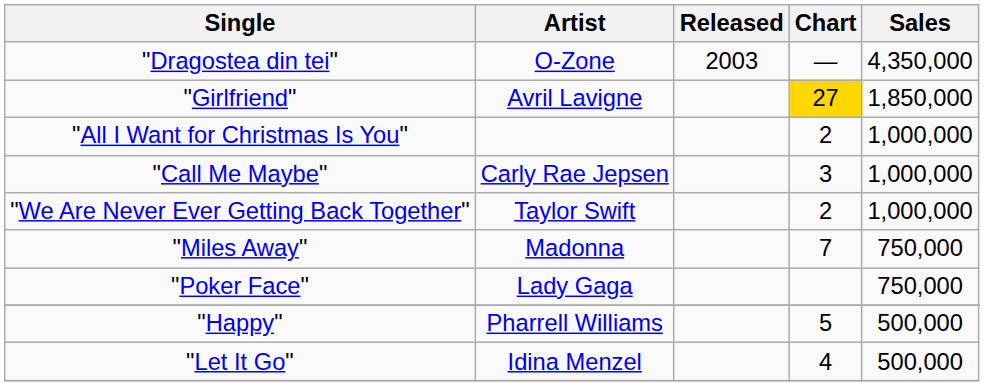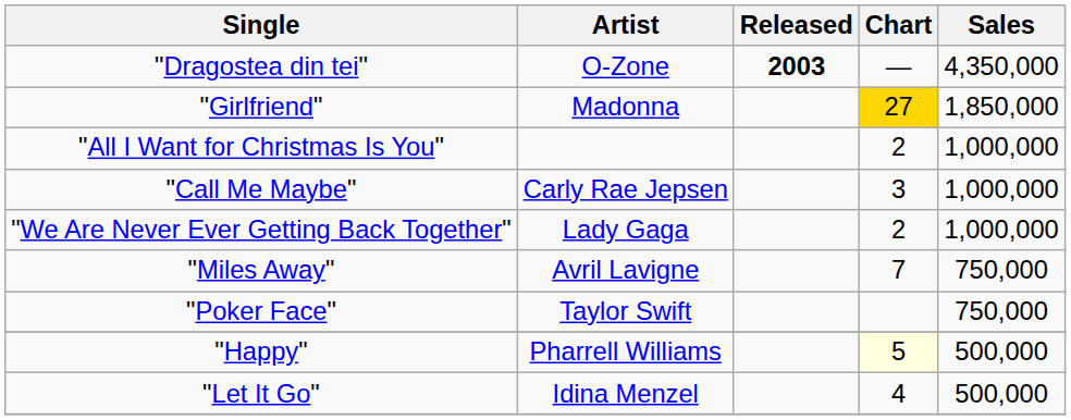"Dragostea din tei" | Released: normal -> bold
"Girlfriend" | Artist: Avril Lavigne -> Madonna
"We Are Never Ever Getting Back Together" | Artist: Taylor Swift -> Lady Gaga
"Miles Away" | Artist: Madonna -> Avril Lavigne
"Poker Face" | Artist: Lady Gaga -> Taylor Swift
"Happy" | Chart: no background -> lightyellow background
